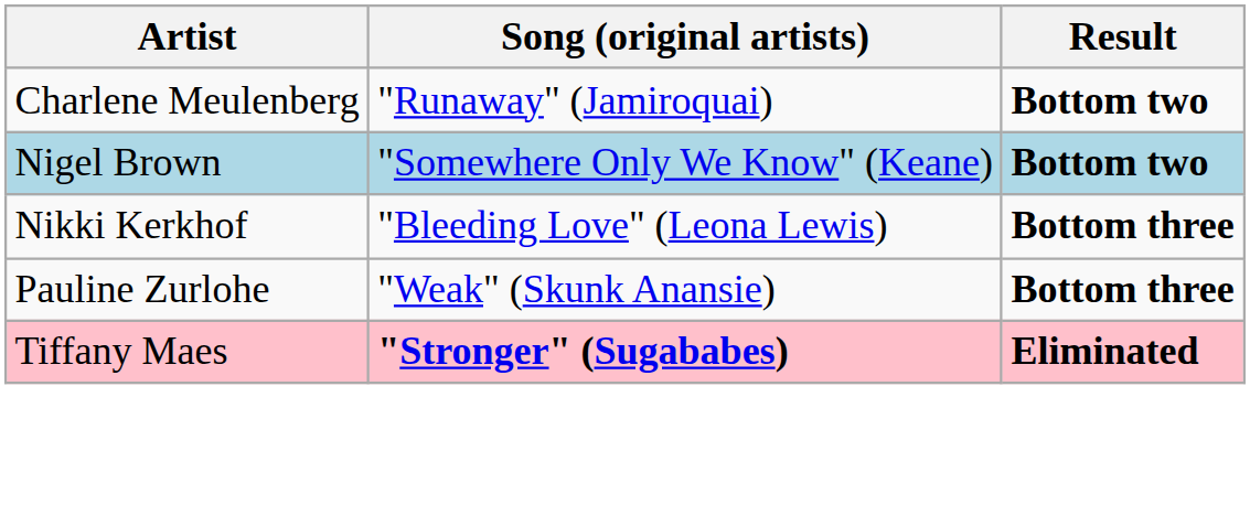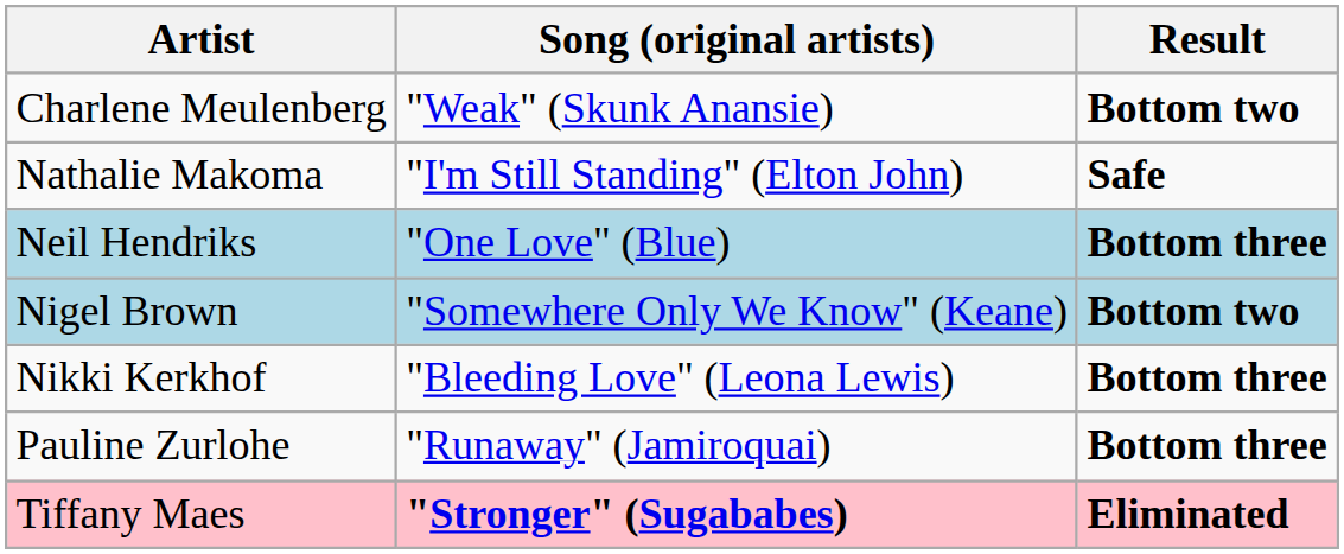Charlene Meulenberg | Song (original artists): "Runaway" (Jamiroquai) -> "Weak" (Skunk Anansie)
+ row: Nathalie Makoma | "I'm Still Standing" (Elton John) | Safe
+ row: Neil Hendriks | "One Love" (Blue) | Bottom three
Pauline Zurlohe | Song (original artists): "Weak" (Skunk Anansie) -> "Runaway" (Jamiroquai)
